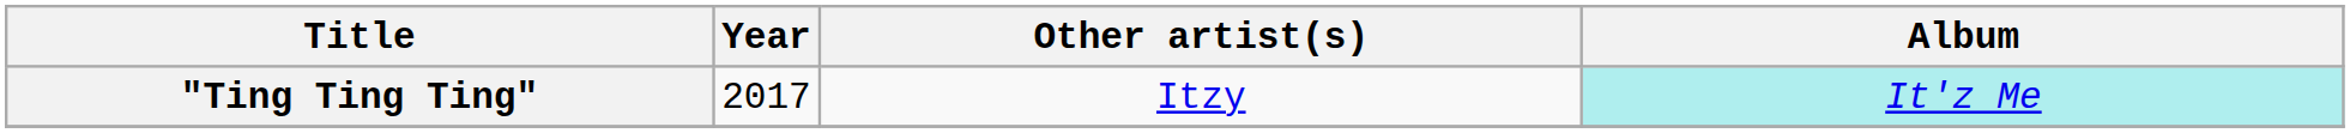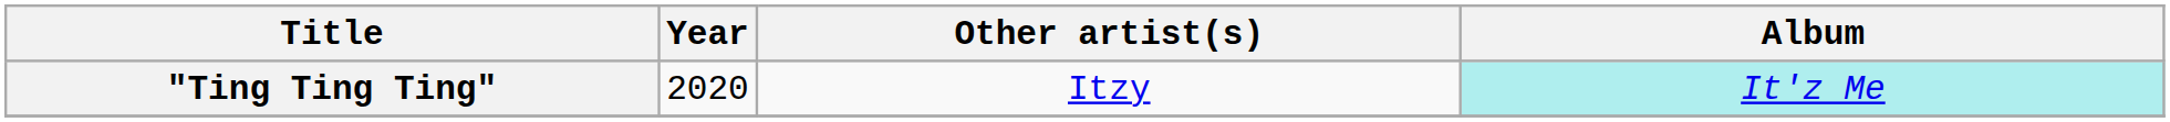"Ting Ting Ting" | Year: 2017 -> 2020
